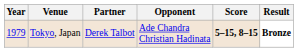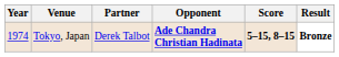Tokyo, Japan | Year: 1979 -> 1974
Tokyo, Japan | Opponent: normal -> bold
